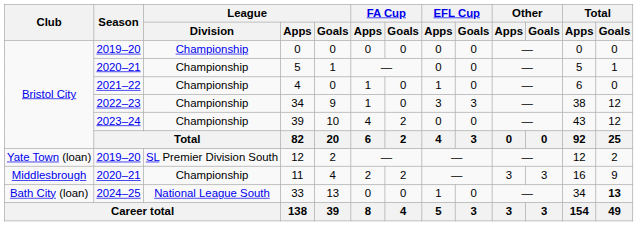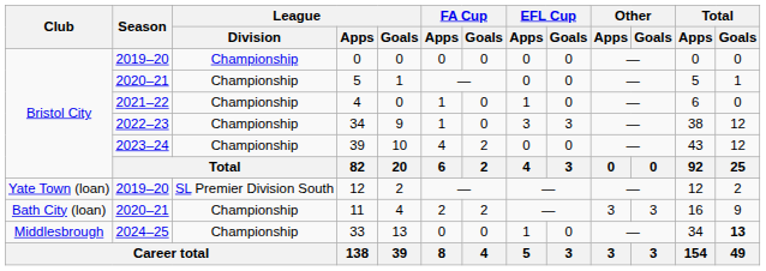11 | Club: Middlesbrough -> Bath City (loan)
33 | Club: Bath City (loan) -> Middlesbrough
33 | League / Division: National League South -> Championship
